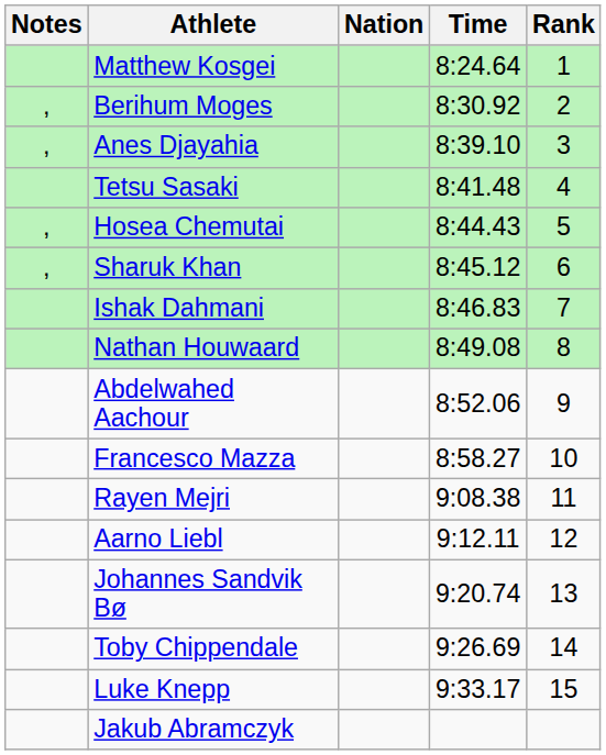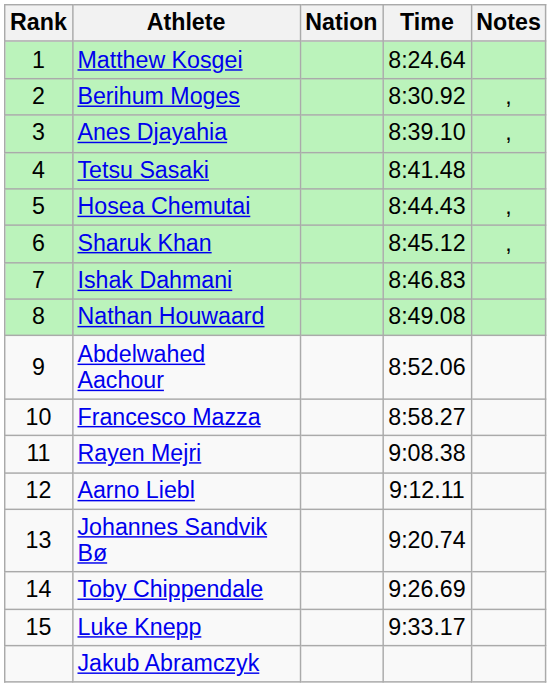columns swapped: Rank <-> Notes
